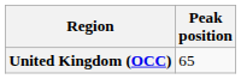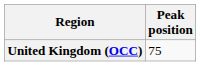United Kingdom (OCC) | Peak position: 65 -> 75
